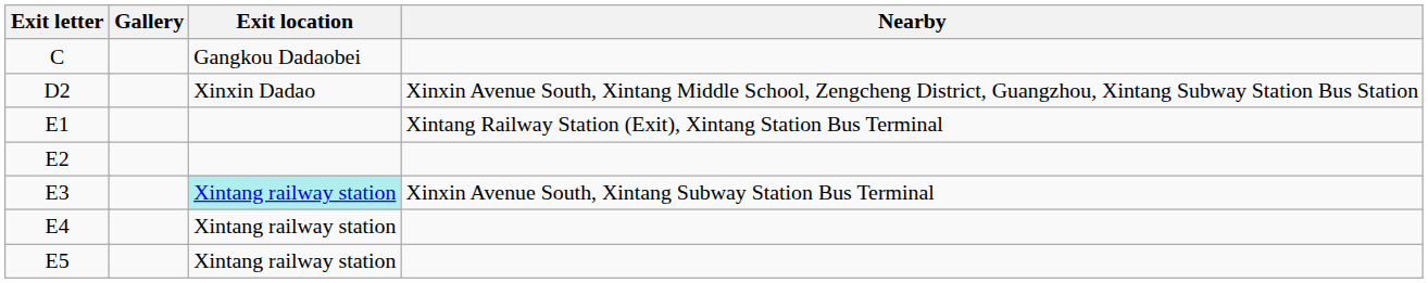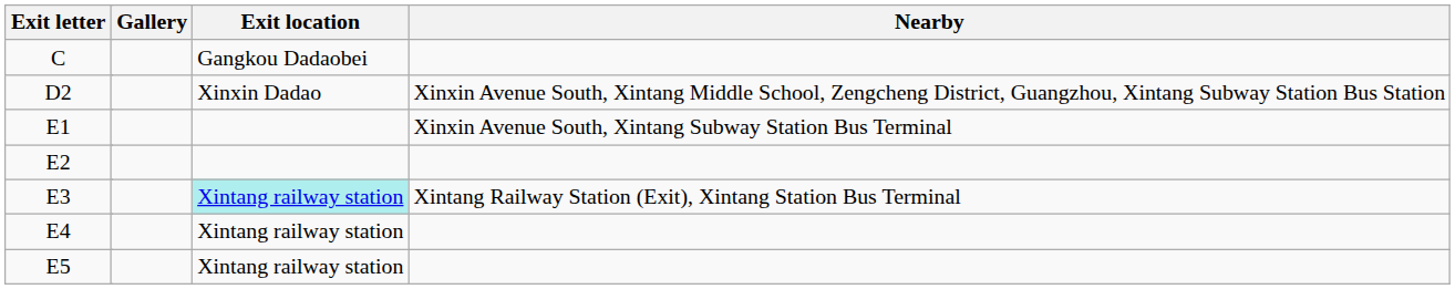E1 | Nearby: Xintang Railway Station (Exit), Xintang Station Bus Terminal -> Xinxin Avenue South, Xintang Subway Station Bus Terminal
E3 | Nearby: Xinxin Avenue South, Xintang Subway Station Bus Terminal -> Xintang Railway Station (Exit), Xintang Station Bus Terminal
